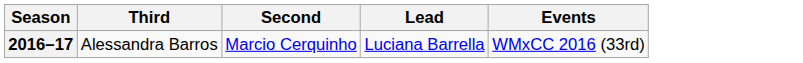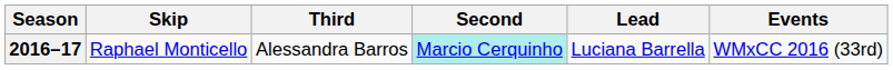+ column: Skip | Raphael Monticello
2016–17 | Second: no background -> paleturquoise background
